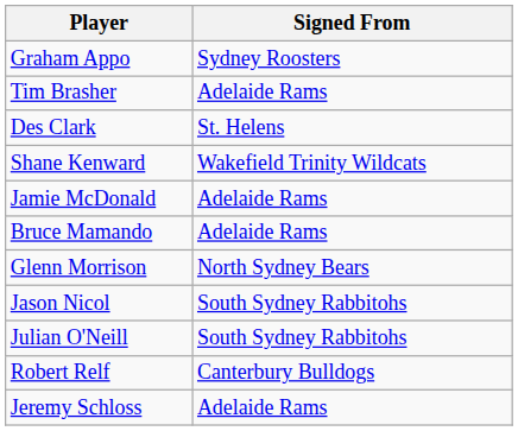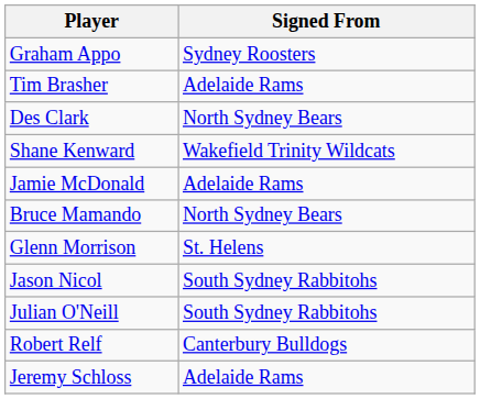Des Clark | Signed From: St. Helens -> North Sydney Bears
Bruce Mamando | Signed From: Adelaide Rams -> North Sydney Bears
Glenn Morrison | Signed From: North Sydney Bears -> St. Helens
